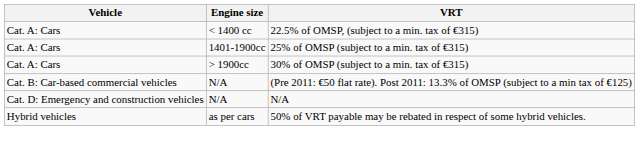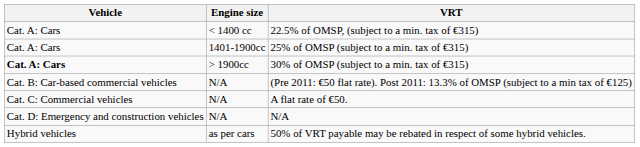30% of OMSP (subject to a min. tax of €315) | Vehicle: normal -> bold
+ row: Cat. C: Commercial vehicles | N/A | A flat rate of €50.
